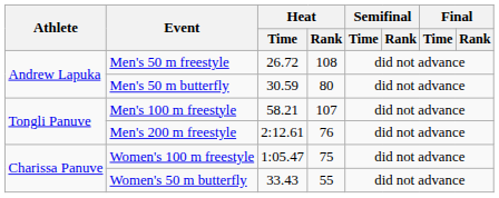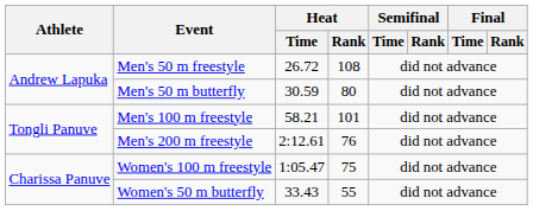Men's 100 m freestyle | Heat / Rank: 107 -> 101
